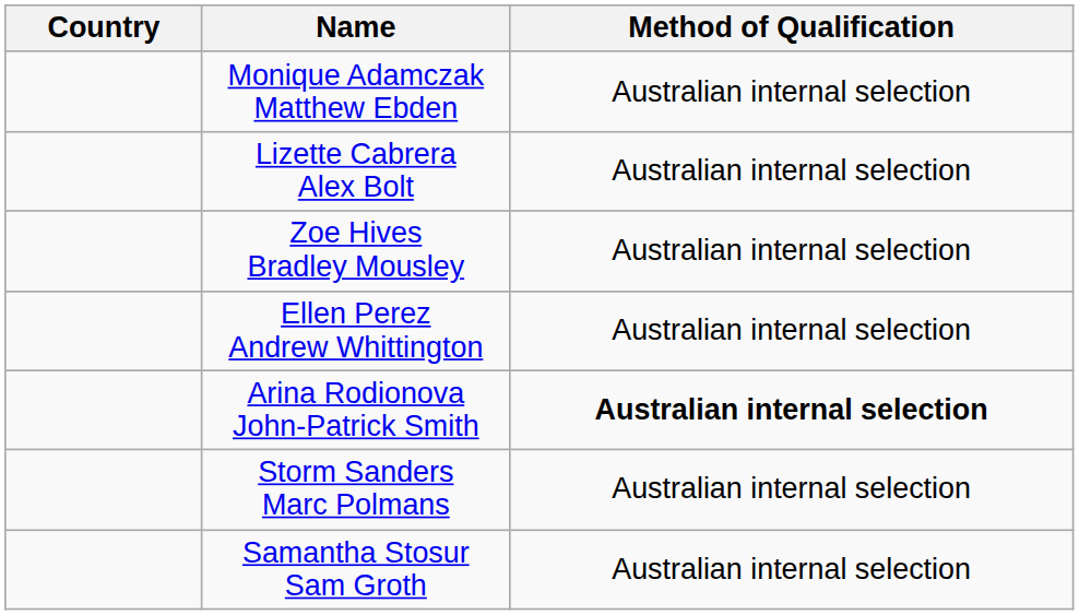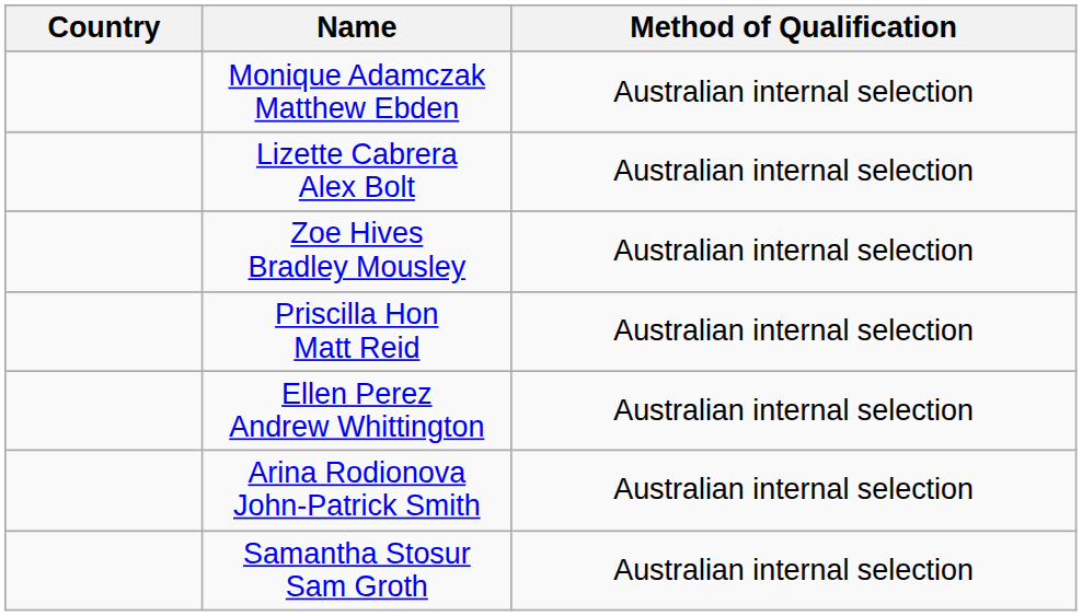+ row: Priscilla Hon Matt Reid | Australian internal selection
Arina Rodionova John-Patrick Smith | Method of Qualification: bold -> normal
- row: Storm Sanders Marc Polmans | Australian internal selection
